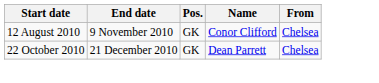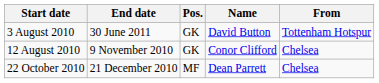+ row: 3 August 2010 | 30 June 2011 | GK | David Button | Tottenham Hotspur
22 October 2010 | Pos.: GK -> MF
